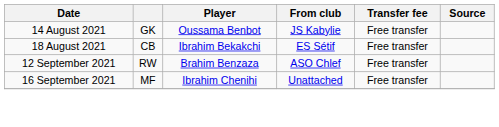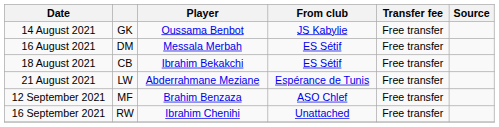+ row: 16 August 2021 | DM | Messala Merbah | ES Sétif | Free transfer
+ row: 21 August 2021 | LW | Abderrahmane Meziane | Espérance de Tunis | Free transfer
12 September 2021 | column 2: RW -> MF
16 September 2021 | column 2: MF -> RW
